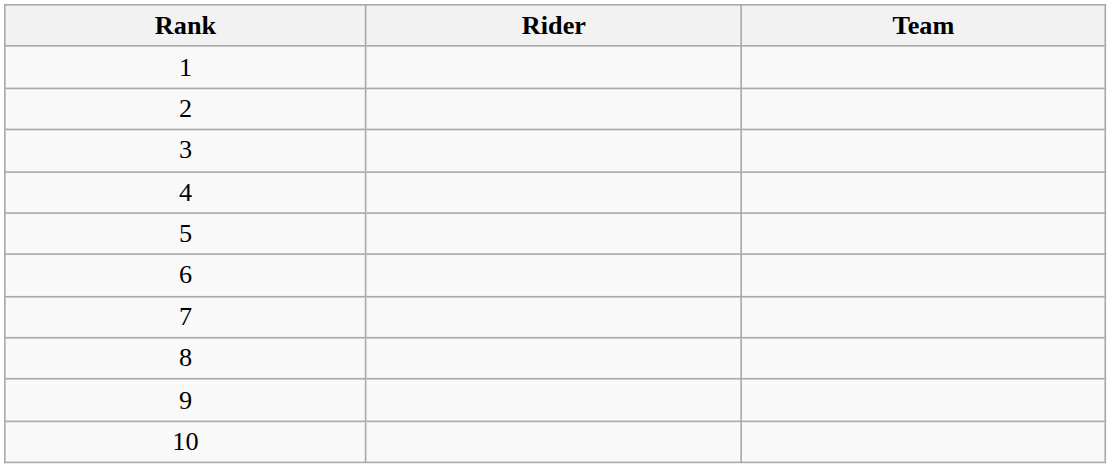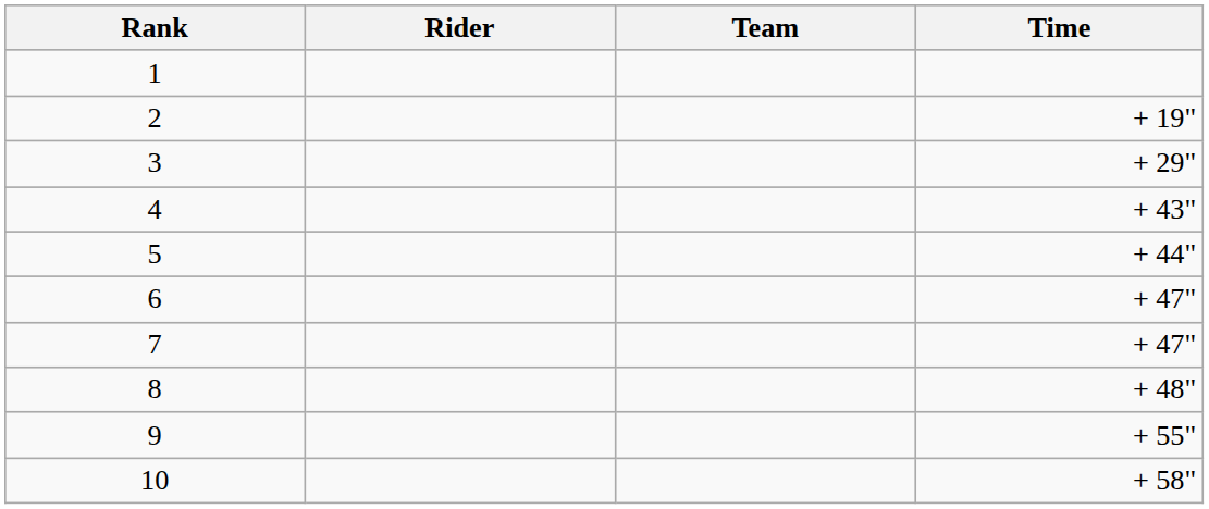+ column: Time | + 19" | + 29" | + 43" | + 44" | + 47" | + 47" | + 48" | + 55" | + 58"
